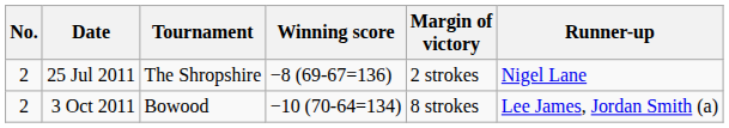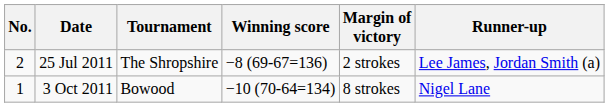25 Jul 2011 | Runner-up: Nigel Lane -> Lee James, Jordan Smith (a)
3 Oct 2011 | No.: 2 -> 1
3 Oct 2011 | Runner-up: Lee James, Jordan Smith (a) -> Nigel Lane
